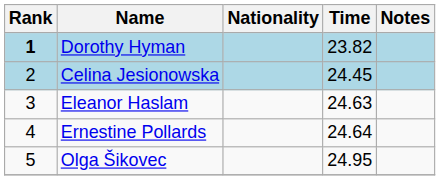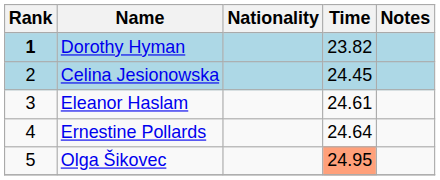Eleanor Haslam | Time: 24.63 -> 24.61
Olga Šikovec | Time: no background -> lightsalmon background
